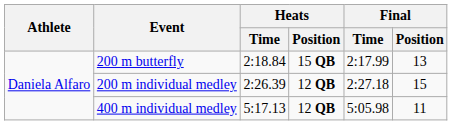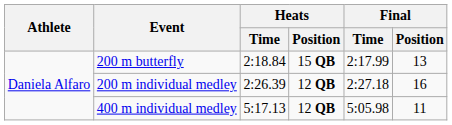200 m individual medley | Final / Position: 15 -> 16
